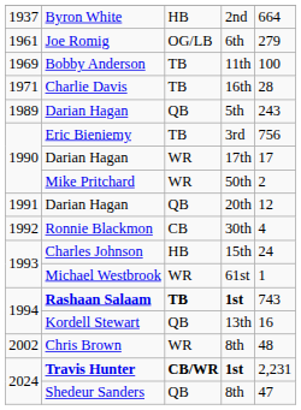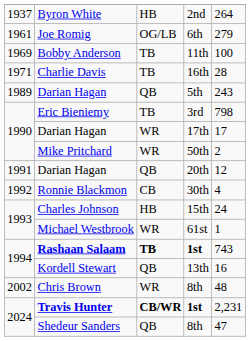Byron White | column 5: 664 -> 264
Eric Bieniemy | column 5: 756 -> 798
